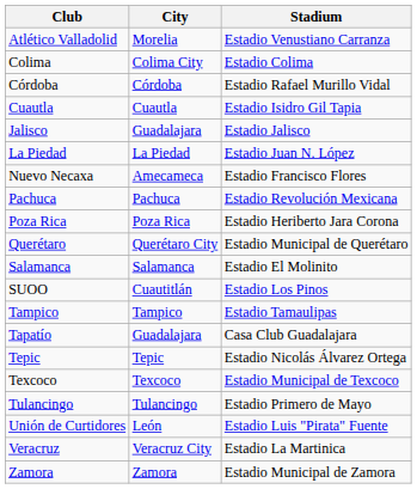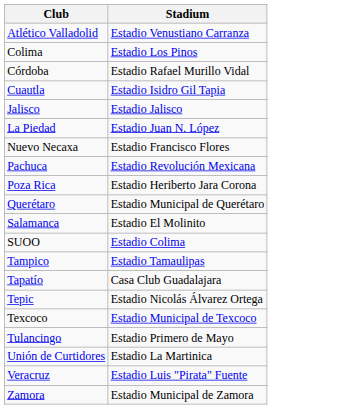- column: City | Morelia | Colima City | Córdoba | Cuautla | Guadalajara | La Piedad | Amecameca | Pachuca | Poza Rica | Querétaro City | Salamanca | Cuautitlán | Tampico | Guadalajara | Tepic | Texcoco | Tulancingo | León | Veracruz City | Zamora
Colima | Stadium: Estadio Colima -> Estadio Los Pinos
SUOO | Stadium: Estadio Los Pinos -> Estadio Colima
Unión de Curtidores | Stadium: Estadio Luis "Pirata" Fuente -> Estadio La Martinica
Veracruz | Stadium: Estadio La Martinica -> Estadio Luis "Pirata" Fuente
